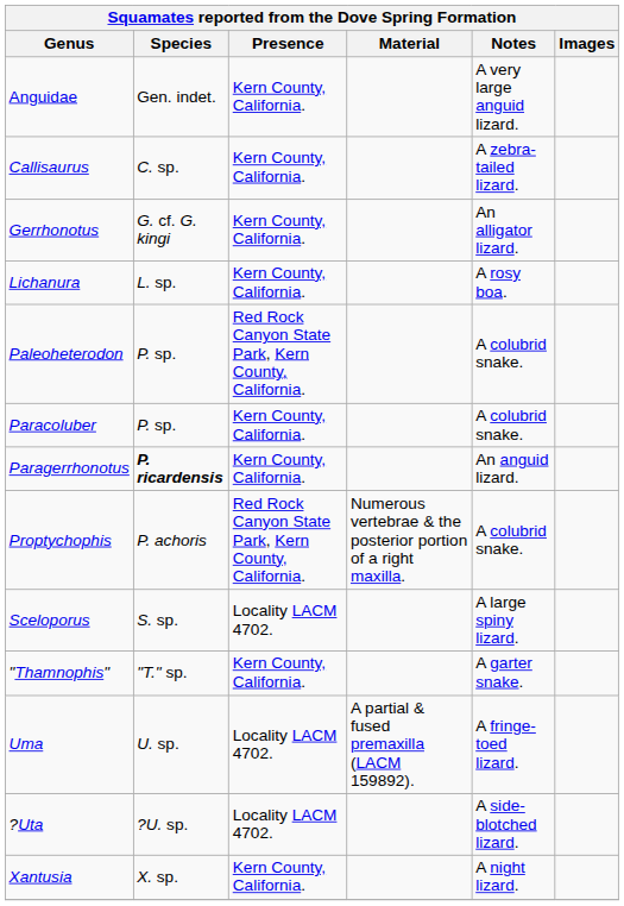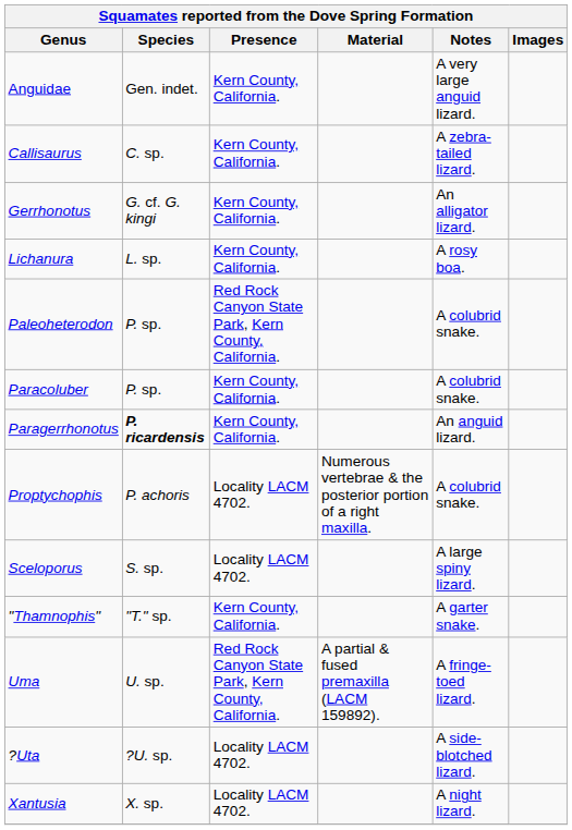Proptychophis | Presence: Red Rock Canyon State Park, Kern County, California. -> Locality LACM 4702.
Uma | Presence: Locality LACM 4702. -> Red Rock Canyon State Park, Kern County, California.
Xantusia | Presence: Kern County, California. -> Locality LACM 4702.
